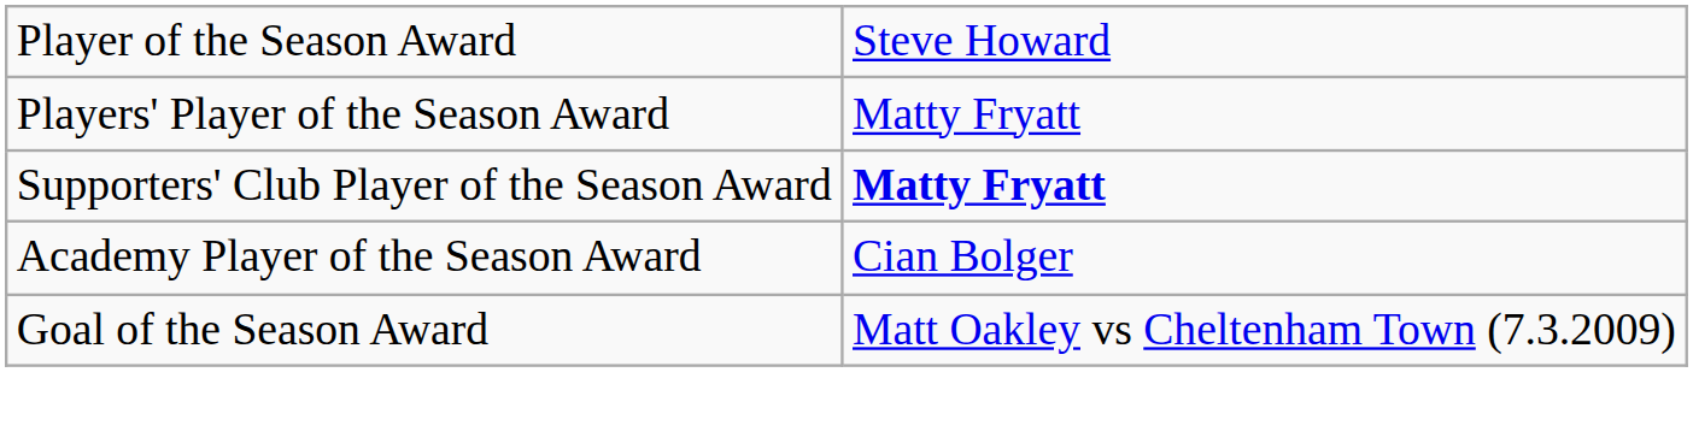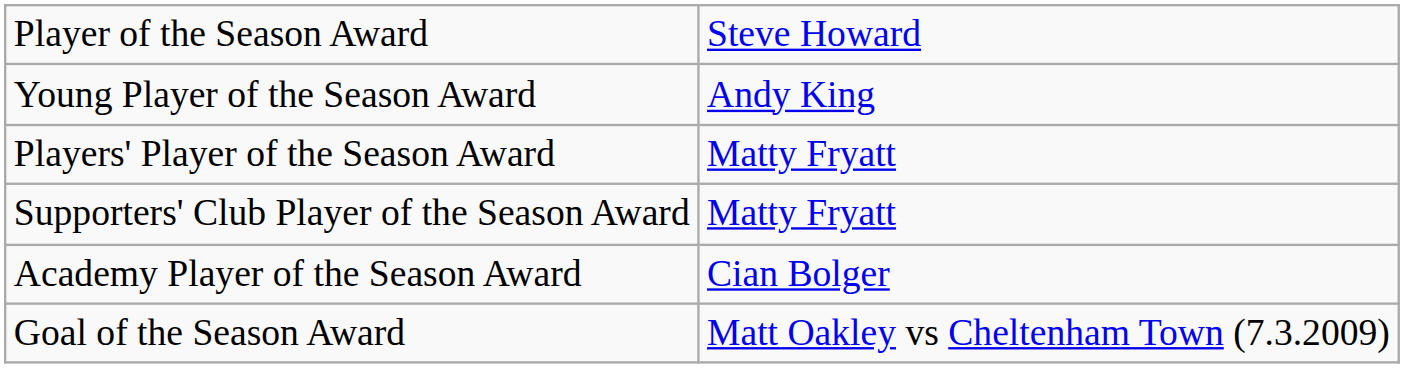+ row: Young Player of the Season Award | Andy King
Supporters' Club Player of the Season Award | column 2: bold -> normal
